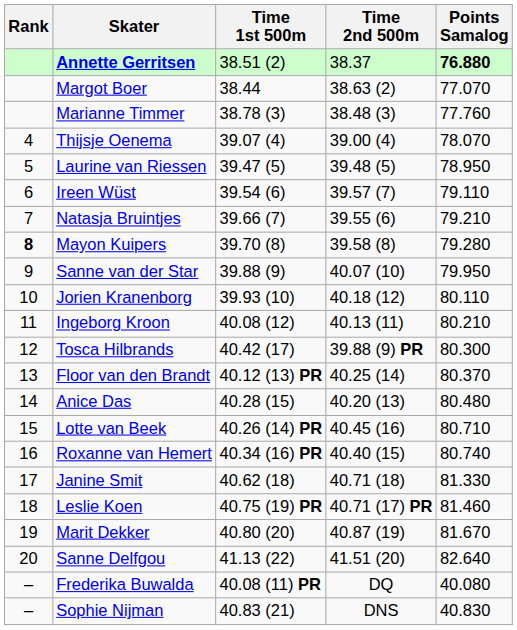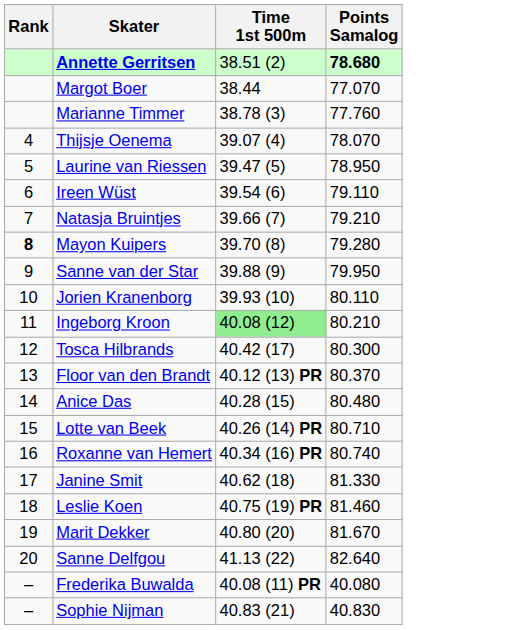- column: Time 2nd 500m | 38.37 | 38.63 (2) | 38.48 (3) | 39.00 (4) | 39.48 (5) | 39.57 (7) | 39.55 (6) | 39.58 (8) | 40.07 (10) | 40.18 (12) | 40.13 (11) | 39.88 (9) PR | 40.25 (14) | 40.20 (13) | 40.45 (16) | 40.40 (15) | 40.71 (18) | 40.71 (17) PR | 40.87 (19) | 41.51 (20) | DQ | DNS
Annette Gerritsen | Points Samalog: 76.880 -> 78.680
Ingeborg Kroon | Time 1st 500m: no background -> lightgreen background
